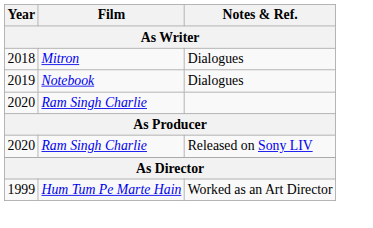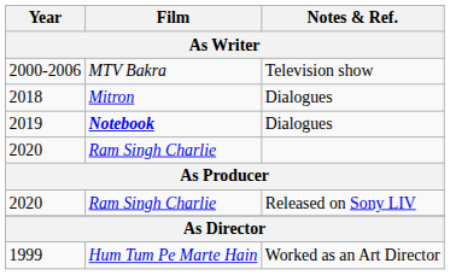+ row: 2000-2006 | MTV Bakra | Television show
2019 | Film: normal -> bold
